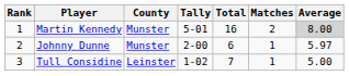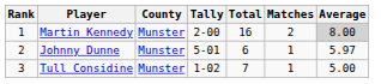Martin Kennedy | Tally: 5-01 -> 2-00
Johnny Dunne | Tally: 2-00 -> 5-01
Tull Considine | County: Leinster -> Munster
